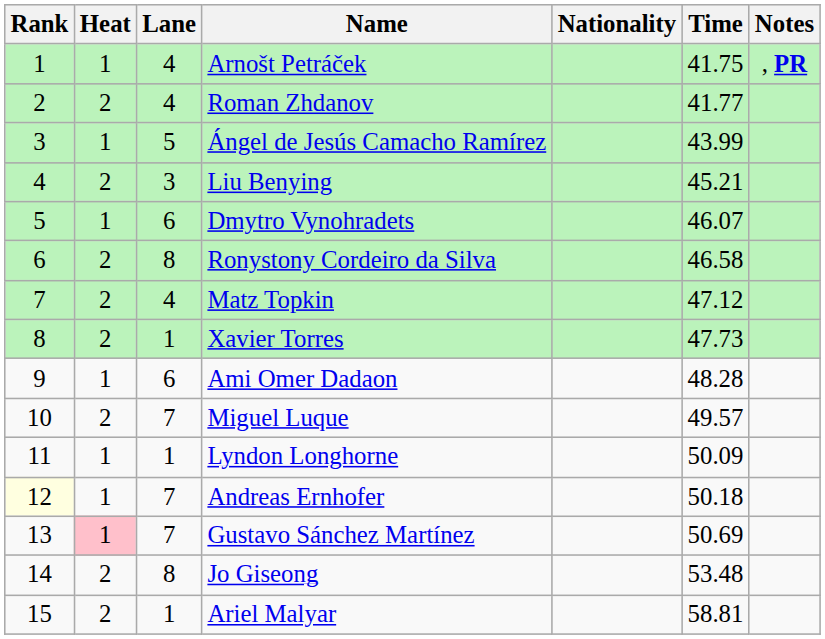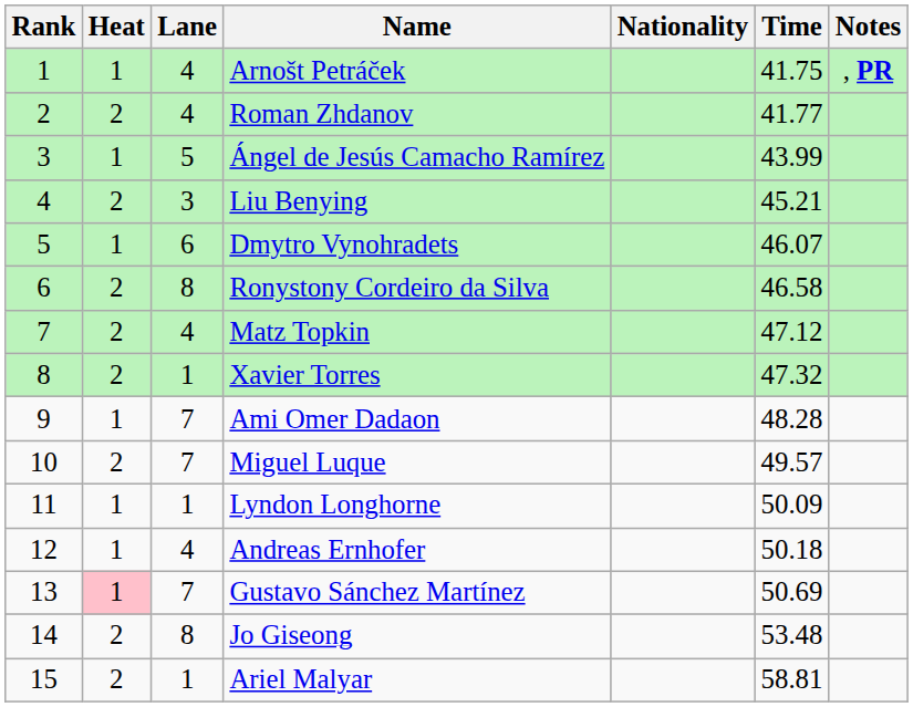Xavier Torres | Time: 47.73 -> 47.32
Ami Omer Dadaon | Lane: 6 -> 7
Andreas Ernhofer | Rank: lightyellow background -> no background
Andreas Ernhofer | Lane: 7 -> 4
